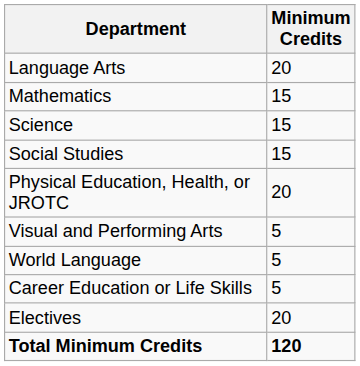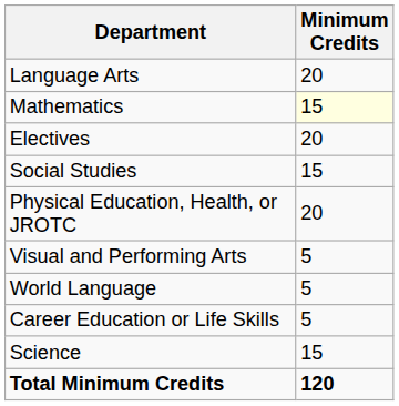Mathematics | Minimum Credits: no background -> lightyellow background
rows swapped: Science <-> Electives
